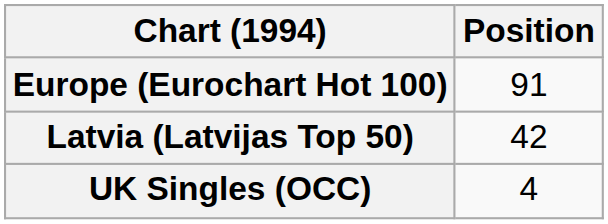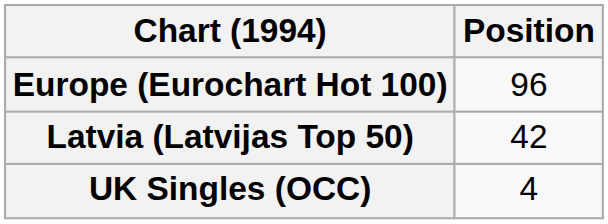Europe (Eurochart Hot 100) | Position: 91 -> 96
